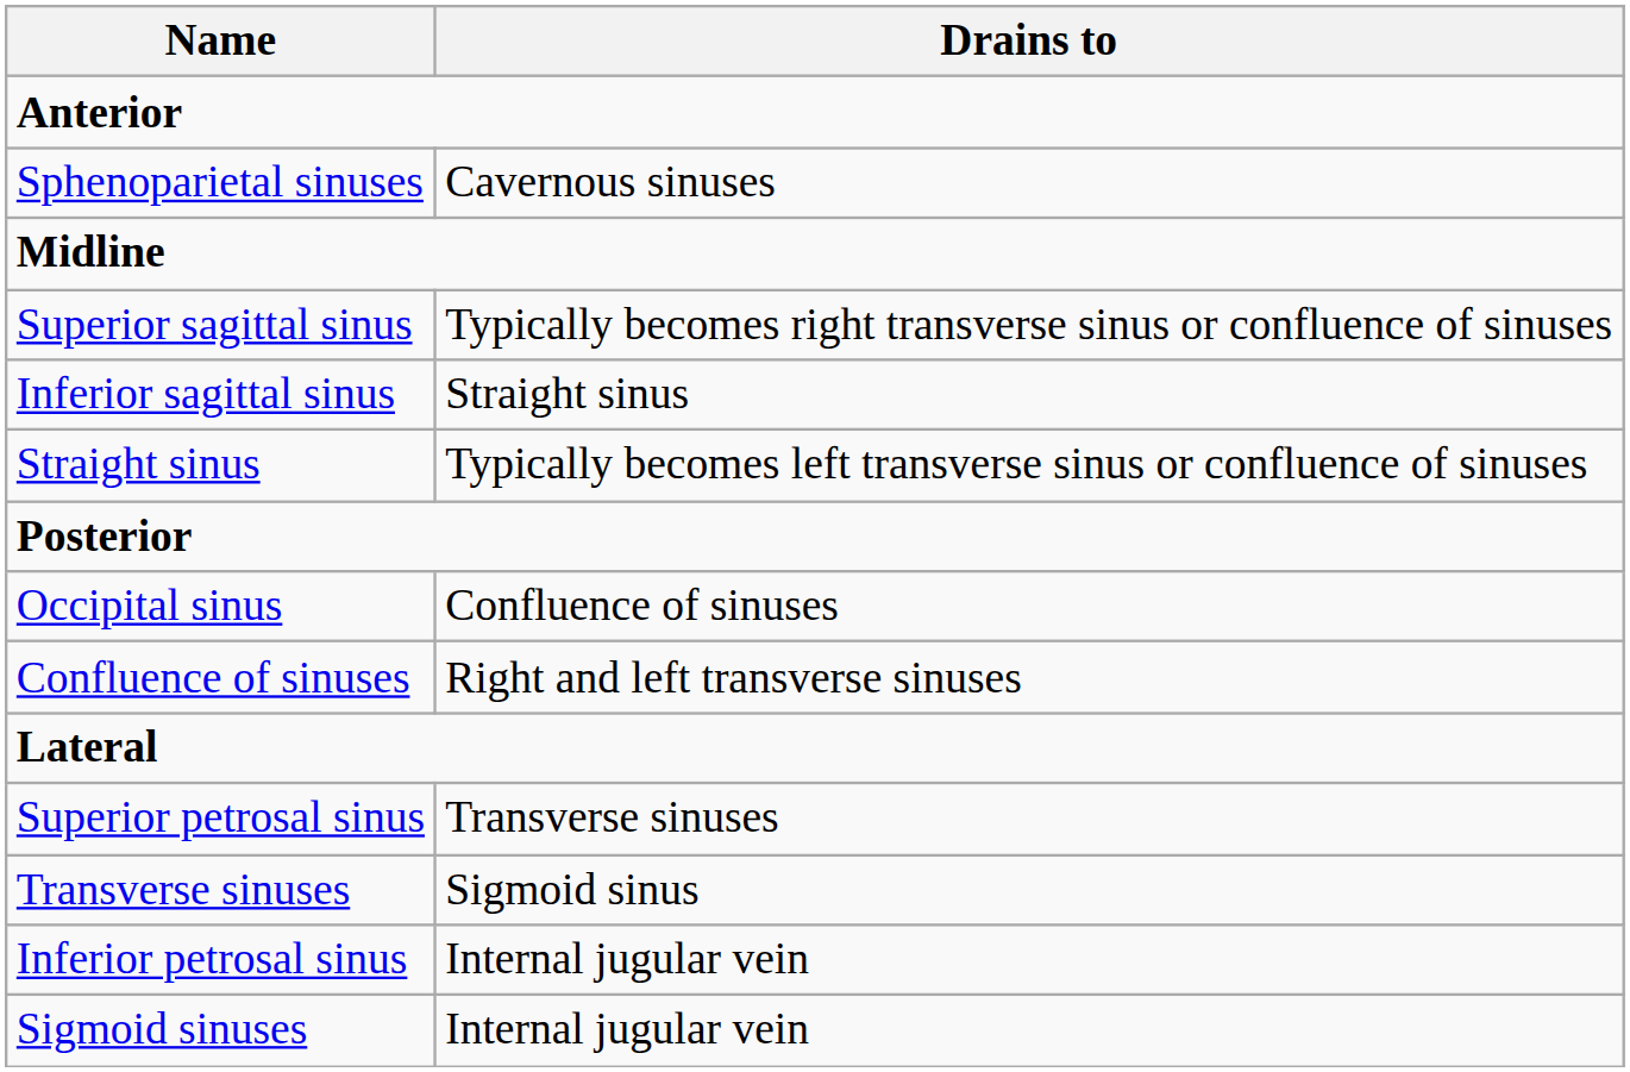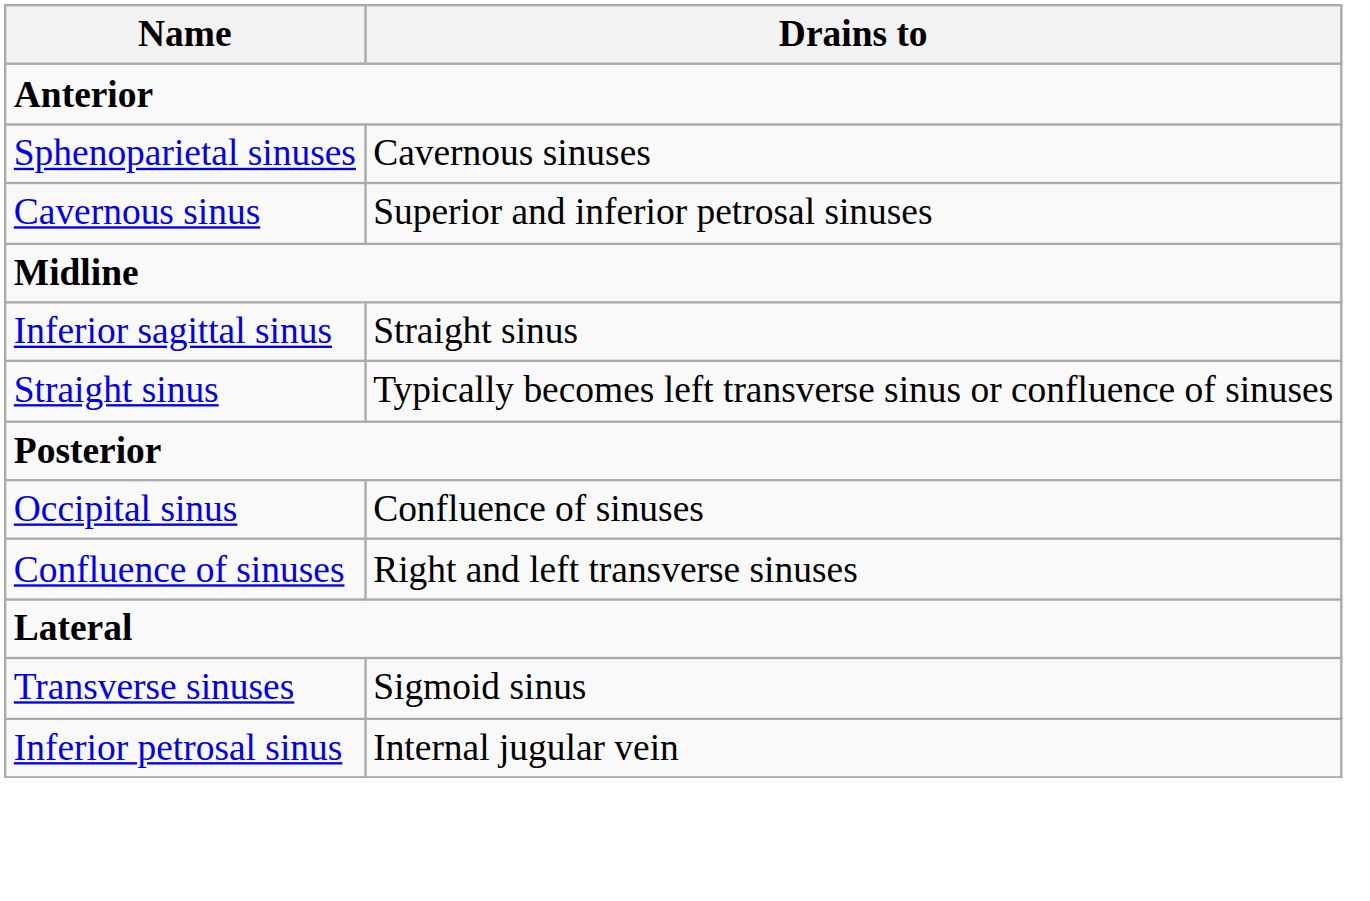+ row: Cavernous sinus | Superior and inferior petrosal sinuses
- row: Superior sagittal sinus | Typically becomes right transverse sinus or confluence of sinuses
- row: Superior petrosal sinus | Transverse sinuses
- row: Sigmoid sinuses | Internal jugular vein
